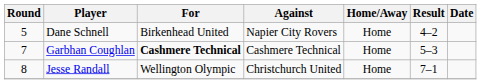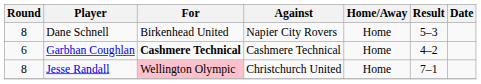Dane Schnell | Round: 5 -> 8
Dane Schnell | Result: 4–2 -> 5–3
Garbhan Coughlan | Round: 7 -> 6
Garbhan Coughlan | Result: 5–3 -> 4–2
Jesse Randall | For: no background -> pink background
